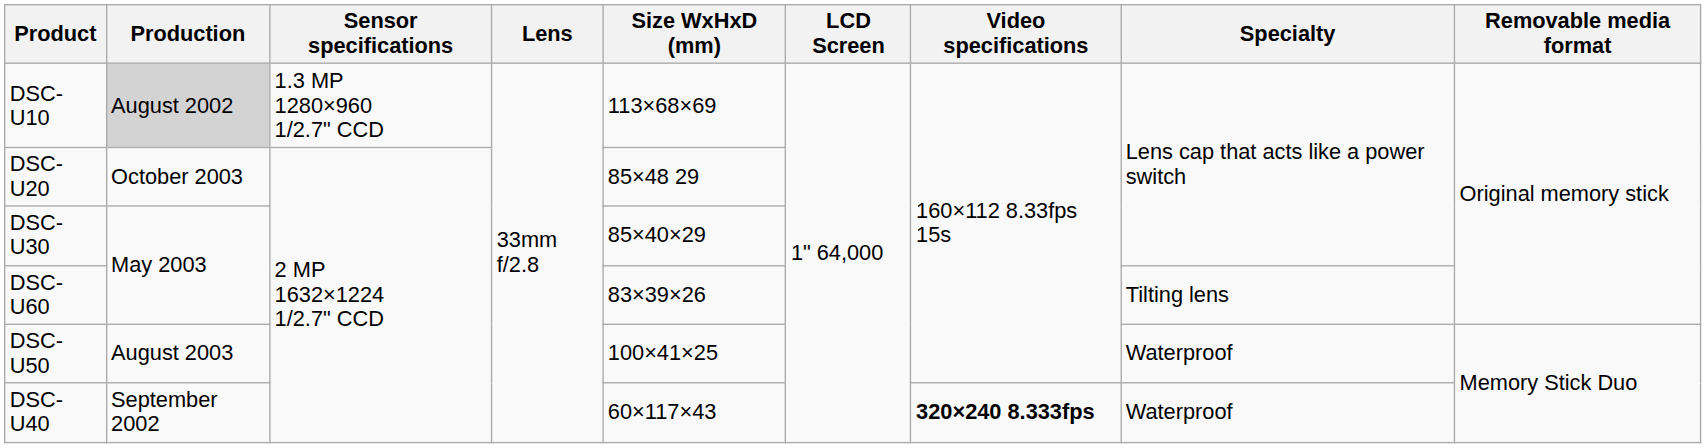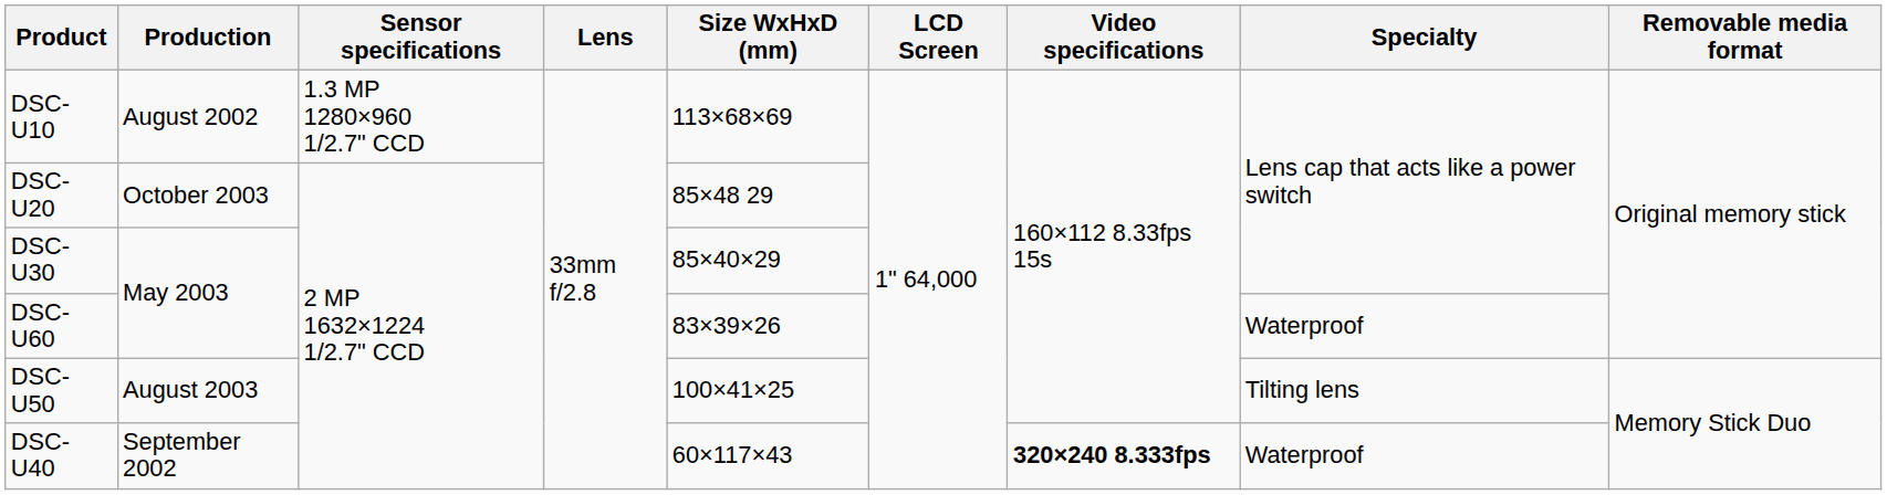DSC-U10 | Production: lightgrey background -> no background
DSC-U60 | Specialty: Tilting lens -> Waterproof
DSC-U50 | Specialty: Waterproof -> Tilting lens
